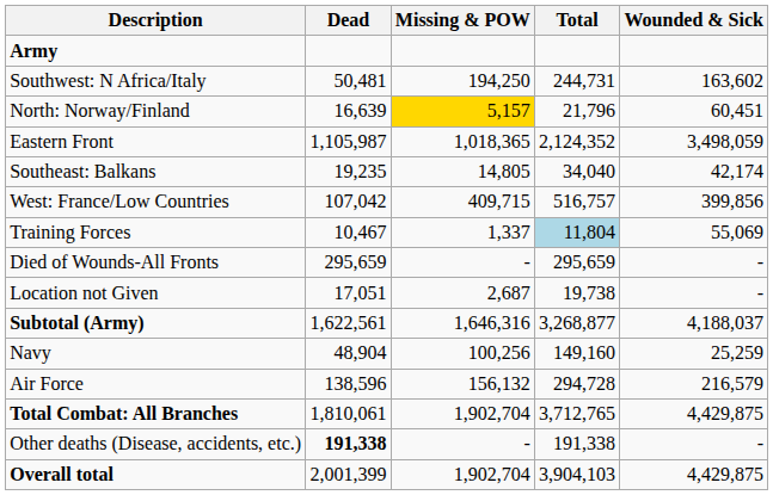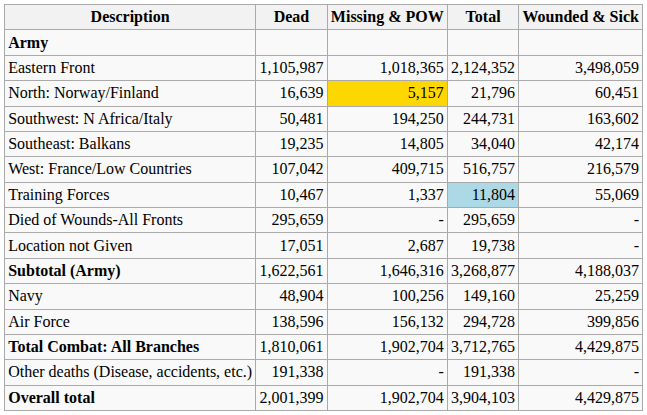rows swapped: Eastern Front <-> Southwest: N Africa/Italy
West: France/Low Countries | Wounded & Sick: 399,856 -> 216,579
Air Force | Wounded & Sick: 216,579 -> 399,856
Other deaths (Disease, accidents, etc.) | Dead: bold -> normal
